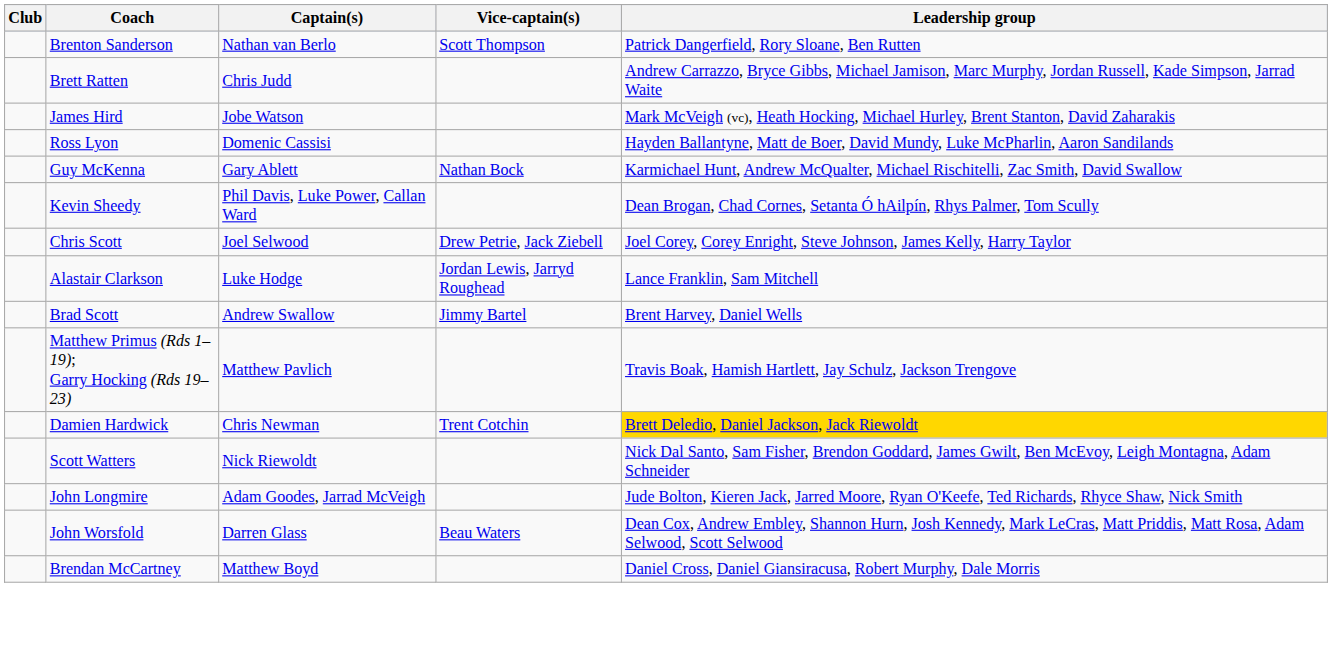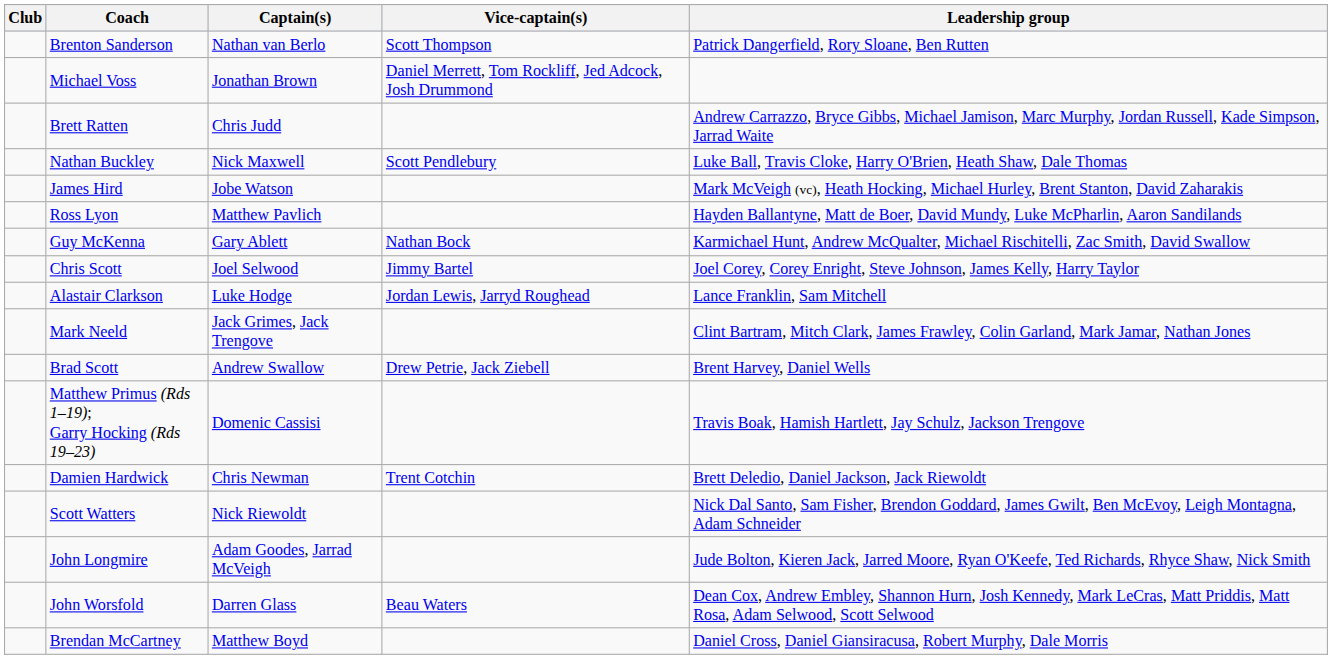+ row: Michael Voss | Jonathan Brown | Daniel Merrett, Tom Rockliff, Jed Adcock, Josh Drummond
+ row: Nathan Buckley | Nick Maxwell | Scott Pendlebury | Luke Ball, Travis Cloke, Harry O'Brien, Heath Shaw, Dale Thomas
Ross Lyon | Captain(s): Domenic Cassisi -> Matthew Pavlich
- row: Kevin Sheedy | Phil Davis, Luke Power, Callan Ward | Dean Brogan, Chad Cornes, Setanta Ó hAilpín, Rhys Palmer, Tom Scully
Chris Scott | Vice-captain(s): Drew Petrie, Jack Ziebell -> Jimmy Bartel
+ row: Mark Neeld | Jack Grimes, Jack Trengove | Clint Bartram, Mitch Clark, James Frawley, Colin Garland, Mark Jamar, Nathan Jones
Brad Scott | Vice-captain(s): Jimmy Bartel -> Drew Petrie, Jack Ziebell
Matthew Primus (Rds 1–19); Garry Hocking (Rds 19–23) | Captain(s): Matthew Pavlich -> Domenic Cassisi
Damien Hardwick | Leadership group: gold background -> no background
